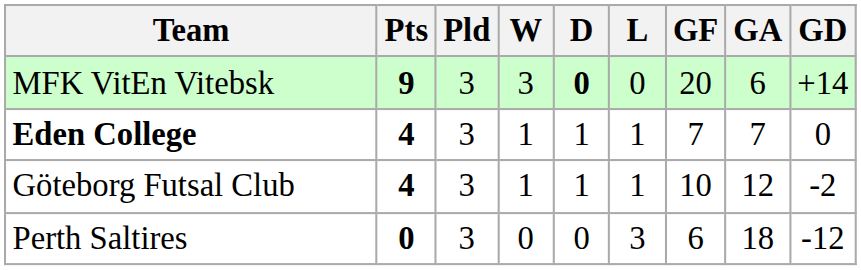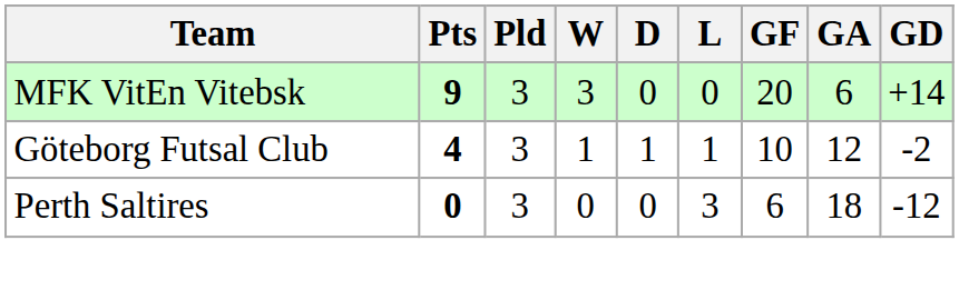MFK VitEn Vitebsk | D: bold -> normal
- row: Eden College | 4 | 3 | 1 | 1 | 1 | 7 | 7 | 0
